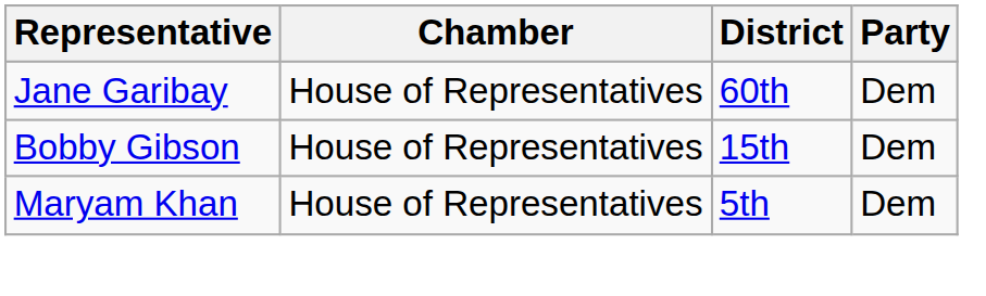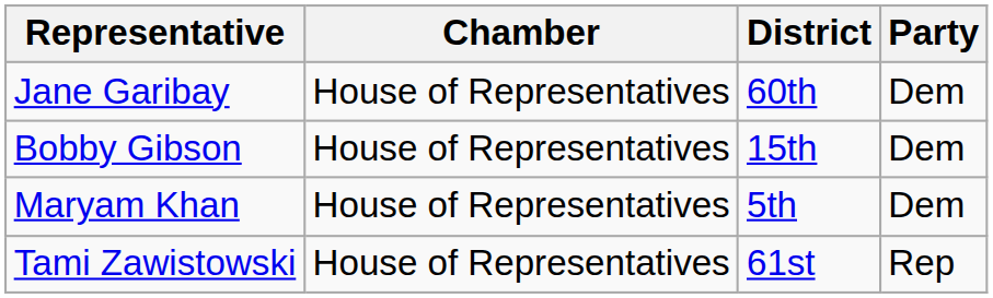+ row: Tami Zawistowski | House of Representatives | 61st | Rep
